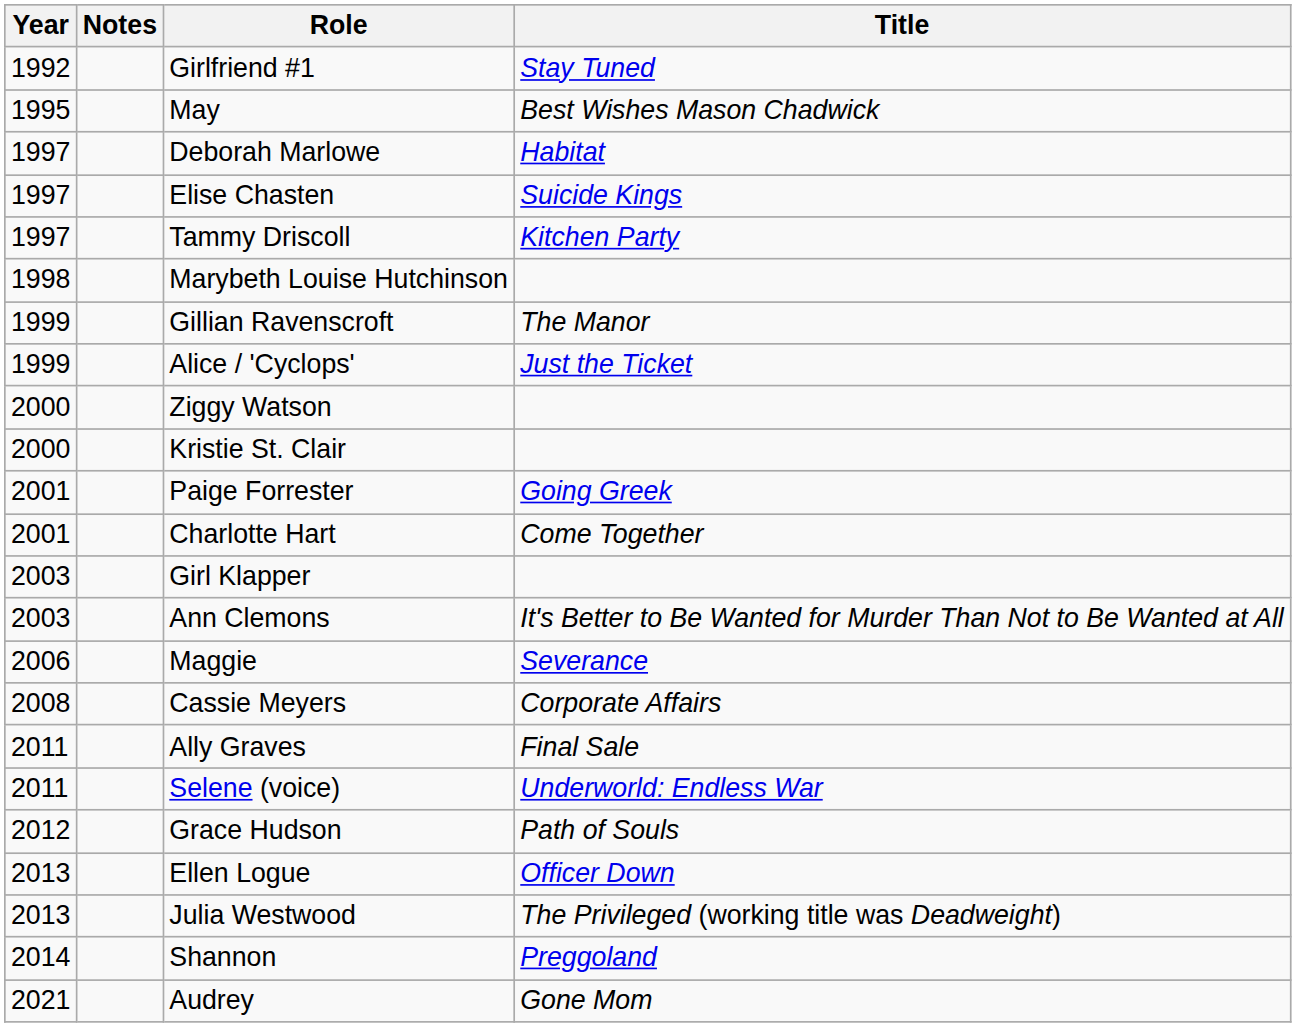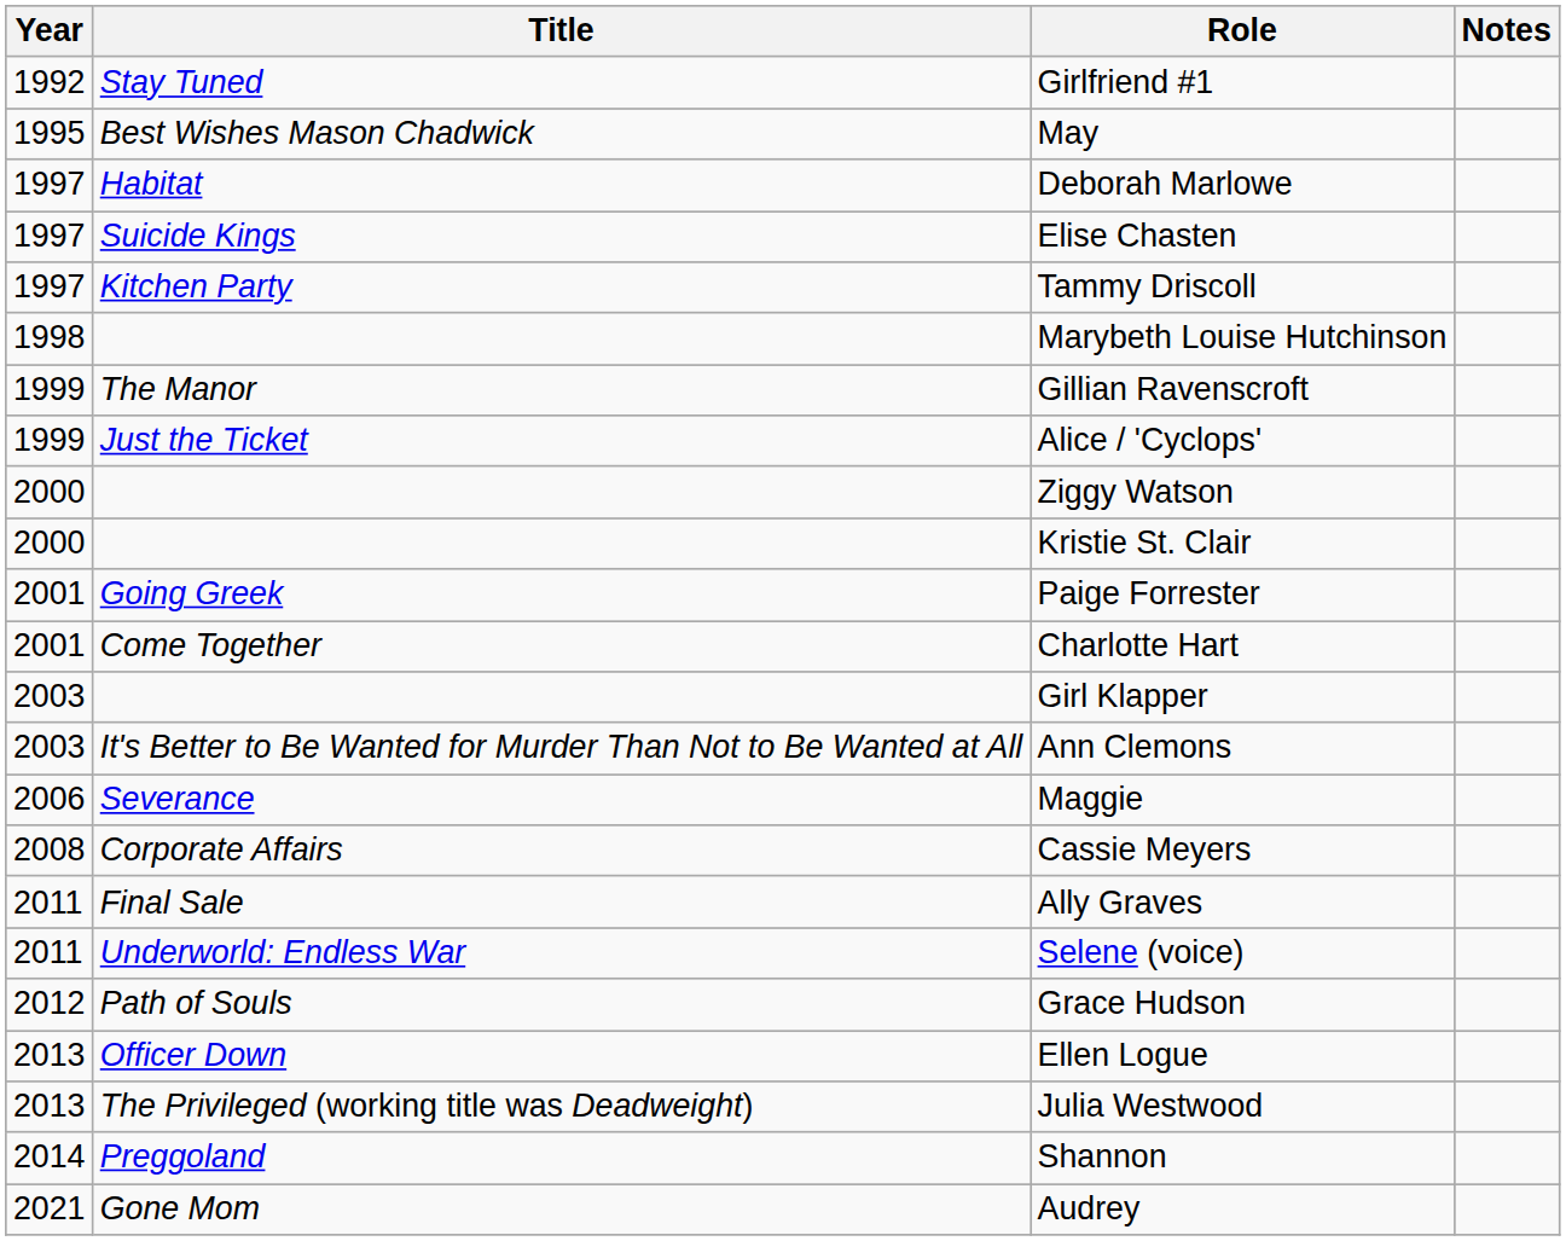columns swapped: Title <-> Notes
